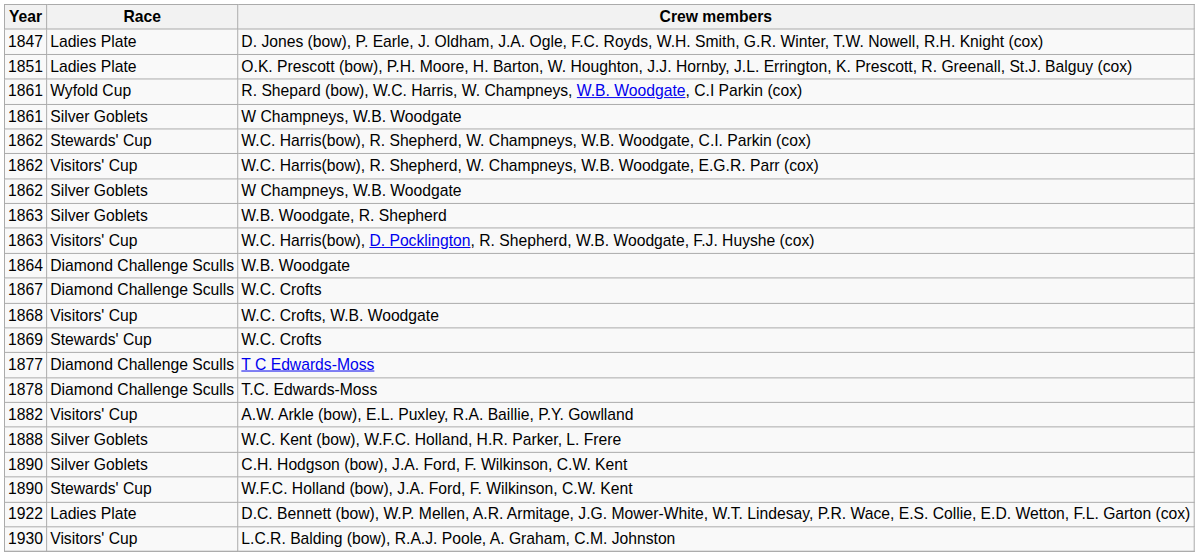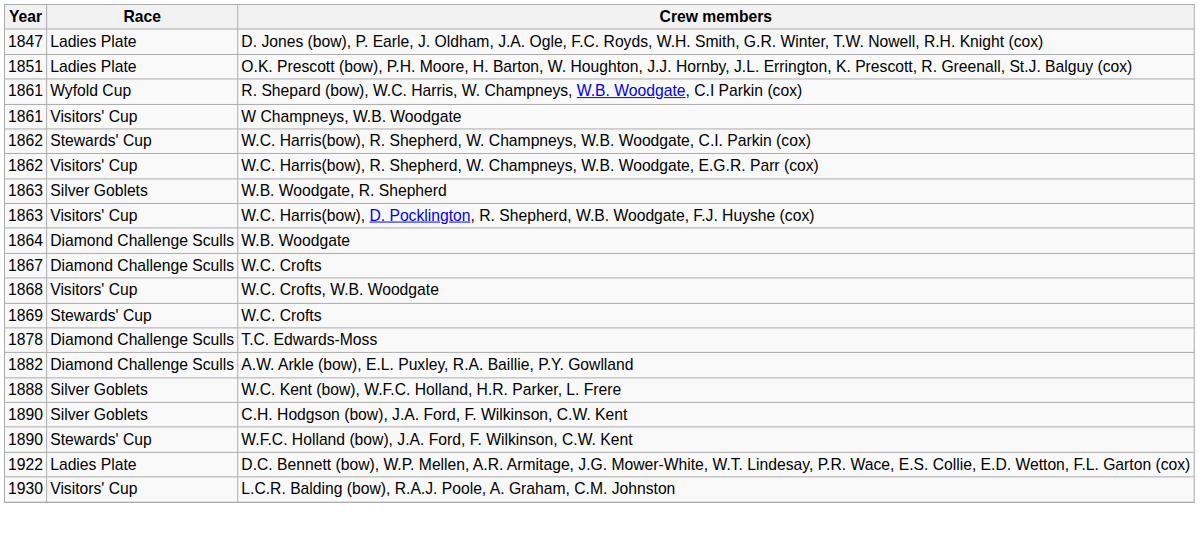1861 / W Champneys, W.B. Woodgate | Race: Silver Goblets -> Visitors' Cup
- row: 1862 | Silver Goblets | W Champneys, W.B. Woodgate
- row: 1877 | Diamond Challenge Sculls | T C Edwards-Moss
A.W. Arkle (bow), E.L. Puxley, R.A. Baillie, P.Y. Gowlland | Race: Visitors' Cup -> Diamond Challenge Sculls
